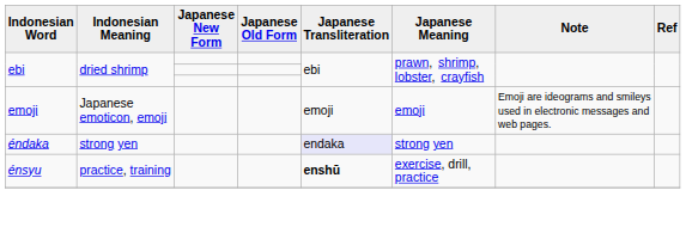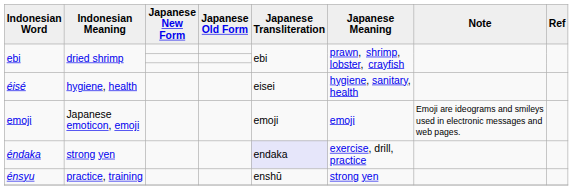+ row: éisé | hygiene, health | eisei | hygiene, sanitary, health
éndaka | Japanese Meaning: strong yen -> exercise, drill, practice
énsyu | Japanese Transliteration: bold -> normal
énsyu | Japanese Meaning: exercise, drill, practice -> strong yen
